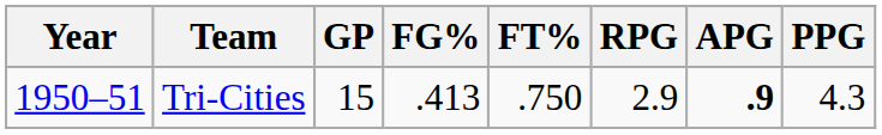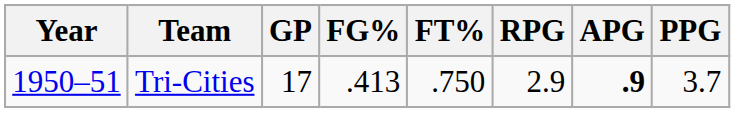Tri-Cities | GP: 15 -> 17
Tri-Cities | PPG: 4.3 -> 3.7
